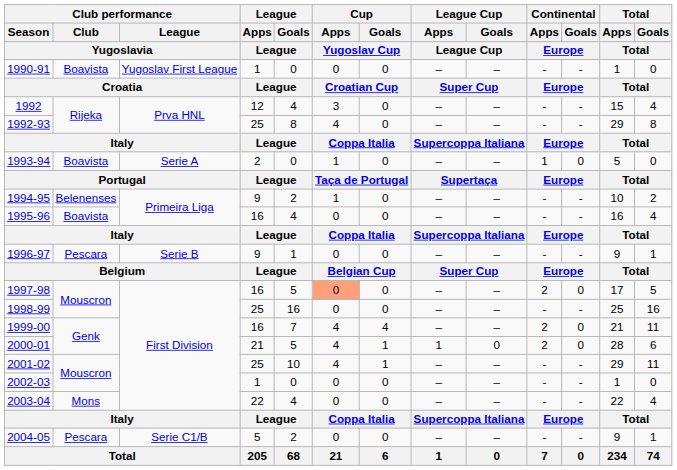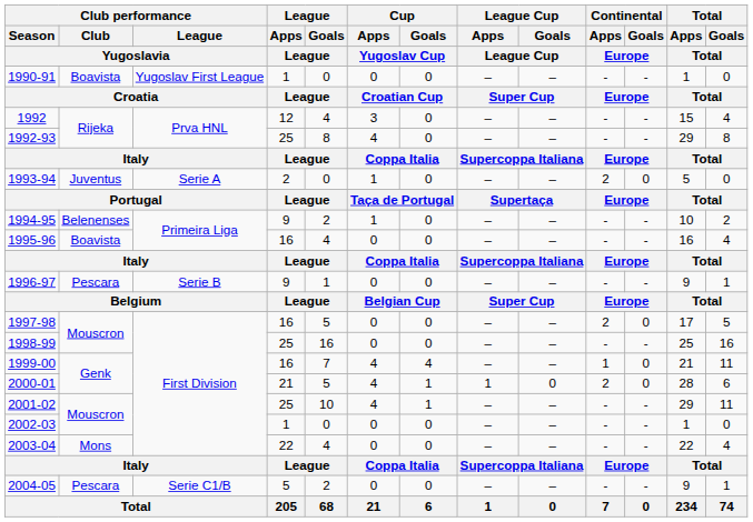1993-94 | Club performance / Club / Yugoslavia: Boavista -> Juventus
1993-94 | Continental / Apps / Europe: 1 -> 2
1997-98 | Cup / Apps / Yugoslav Cup: lightsalmon background -> no background
1999-00 | Continental / Apps / Europe: 2 -> 1
